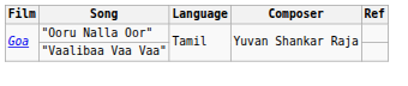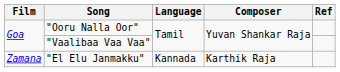+ row: Zamana | "El Elu Janmakku" | Kannada | Karthik Raja
